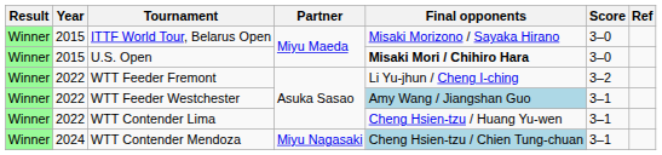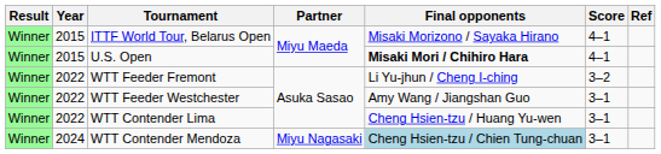ITTF World Tour, Belarus Open | Score: 3–0 -> 4–1
U.S. Open | Score: 3–0 -> 4–1
WTT Feeder Westchester | Final opponents: lightblue background -> no background
